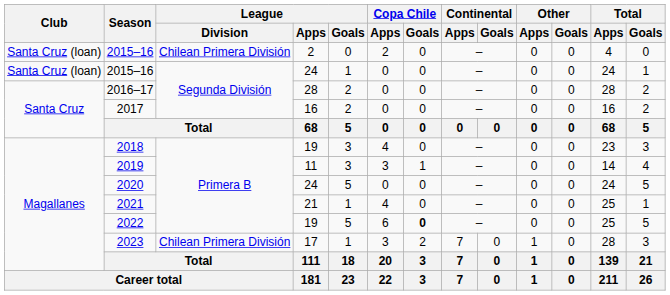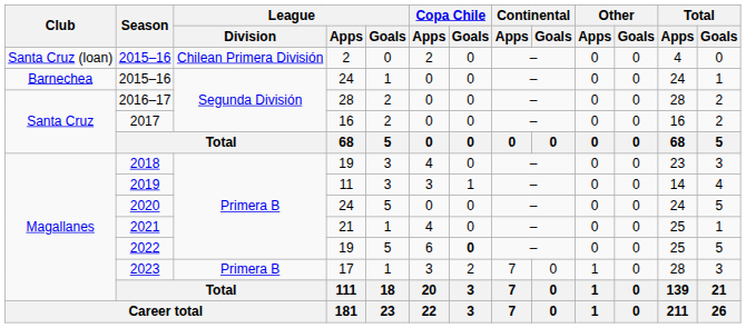2015–16 / 24 | Club: Santa Cruz (loan) -> Barnechea
2023 | League / Division: Chilean Primera División -> Primera B
